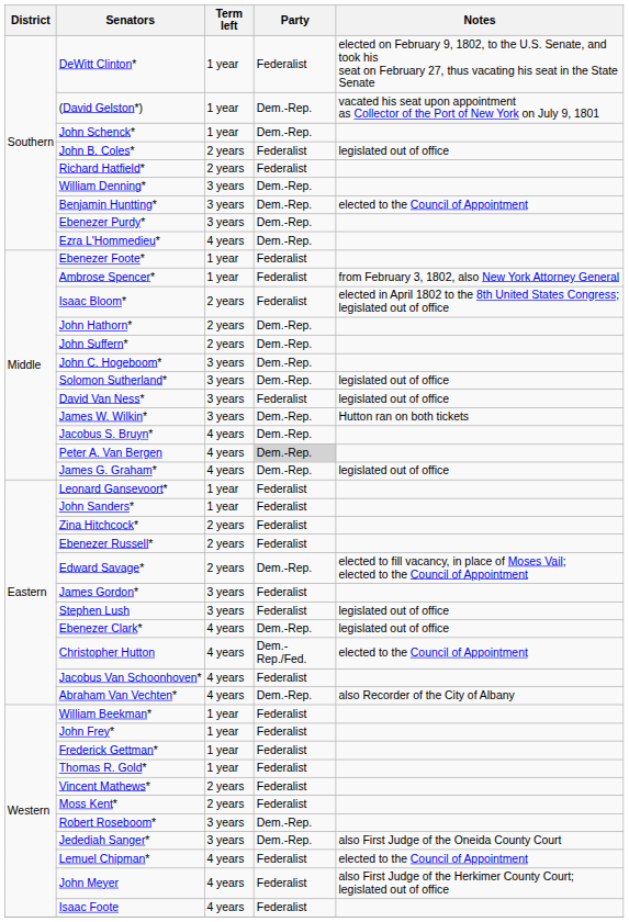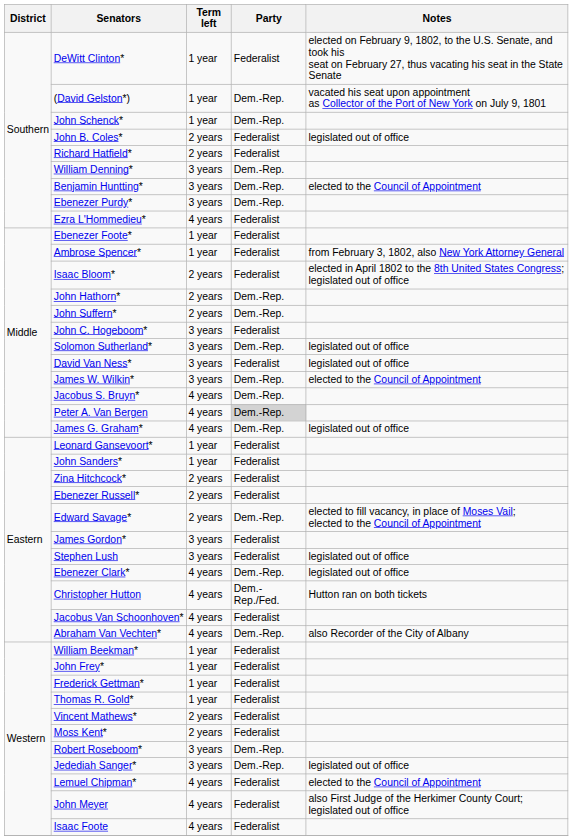Ezra L'Hommedieu* | Party: Dem.-Rep. -> Federalist
John C. Hogeboom* | Party: Dem.-Rep. -> Federalist
James W. Wilkin* | Notes: Hutton ran on both tickets -> elected to the Council of Appointment
Christopher Hutton | Notes: elected to the Council of Appointment -> Hutton ran on both tickets
Jedediah Sanger* | Notes: also First Judge of the Oneida County Court -> legislated out of office
